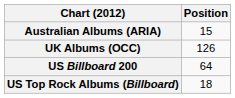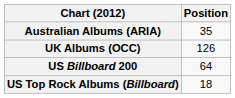Australian Albums (ARIA) | Position: 15 -> 35
